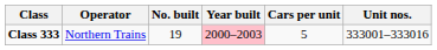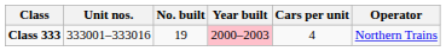columns swapped: Operator <-> Unit nos.
Class 333 | Cars per unit: 5 -> 4
